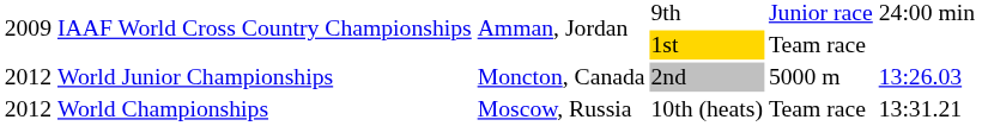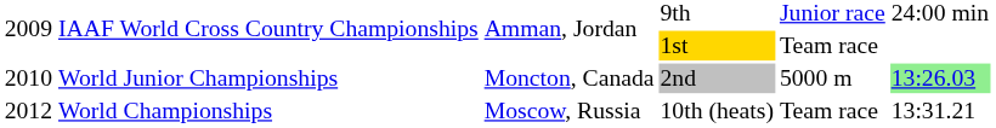World Junior Championships | column 1: 2012 -> 2010
World Junior Championships | column 6: no background -> lightgreen background
